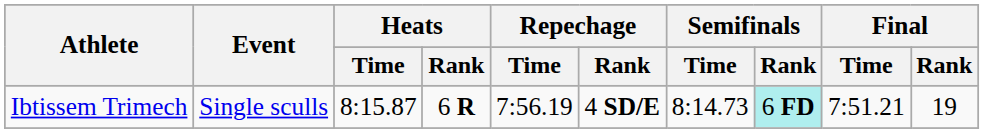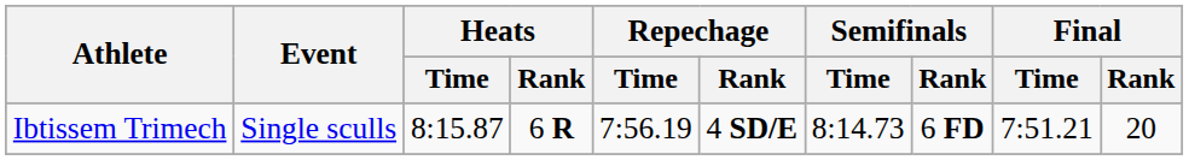Ibtissem Trimech | Semifinals / Rank: paleturquoise background -> no background
Ibtissem Trimech | Final / Rank: 19 -> 20
